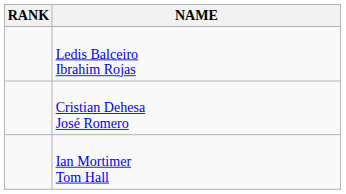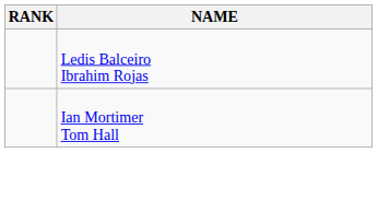- row: Cristian Dehesa José Romero
